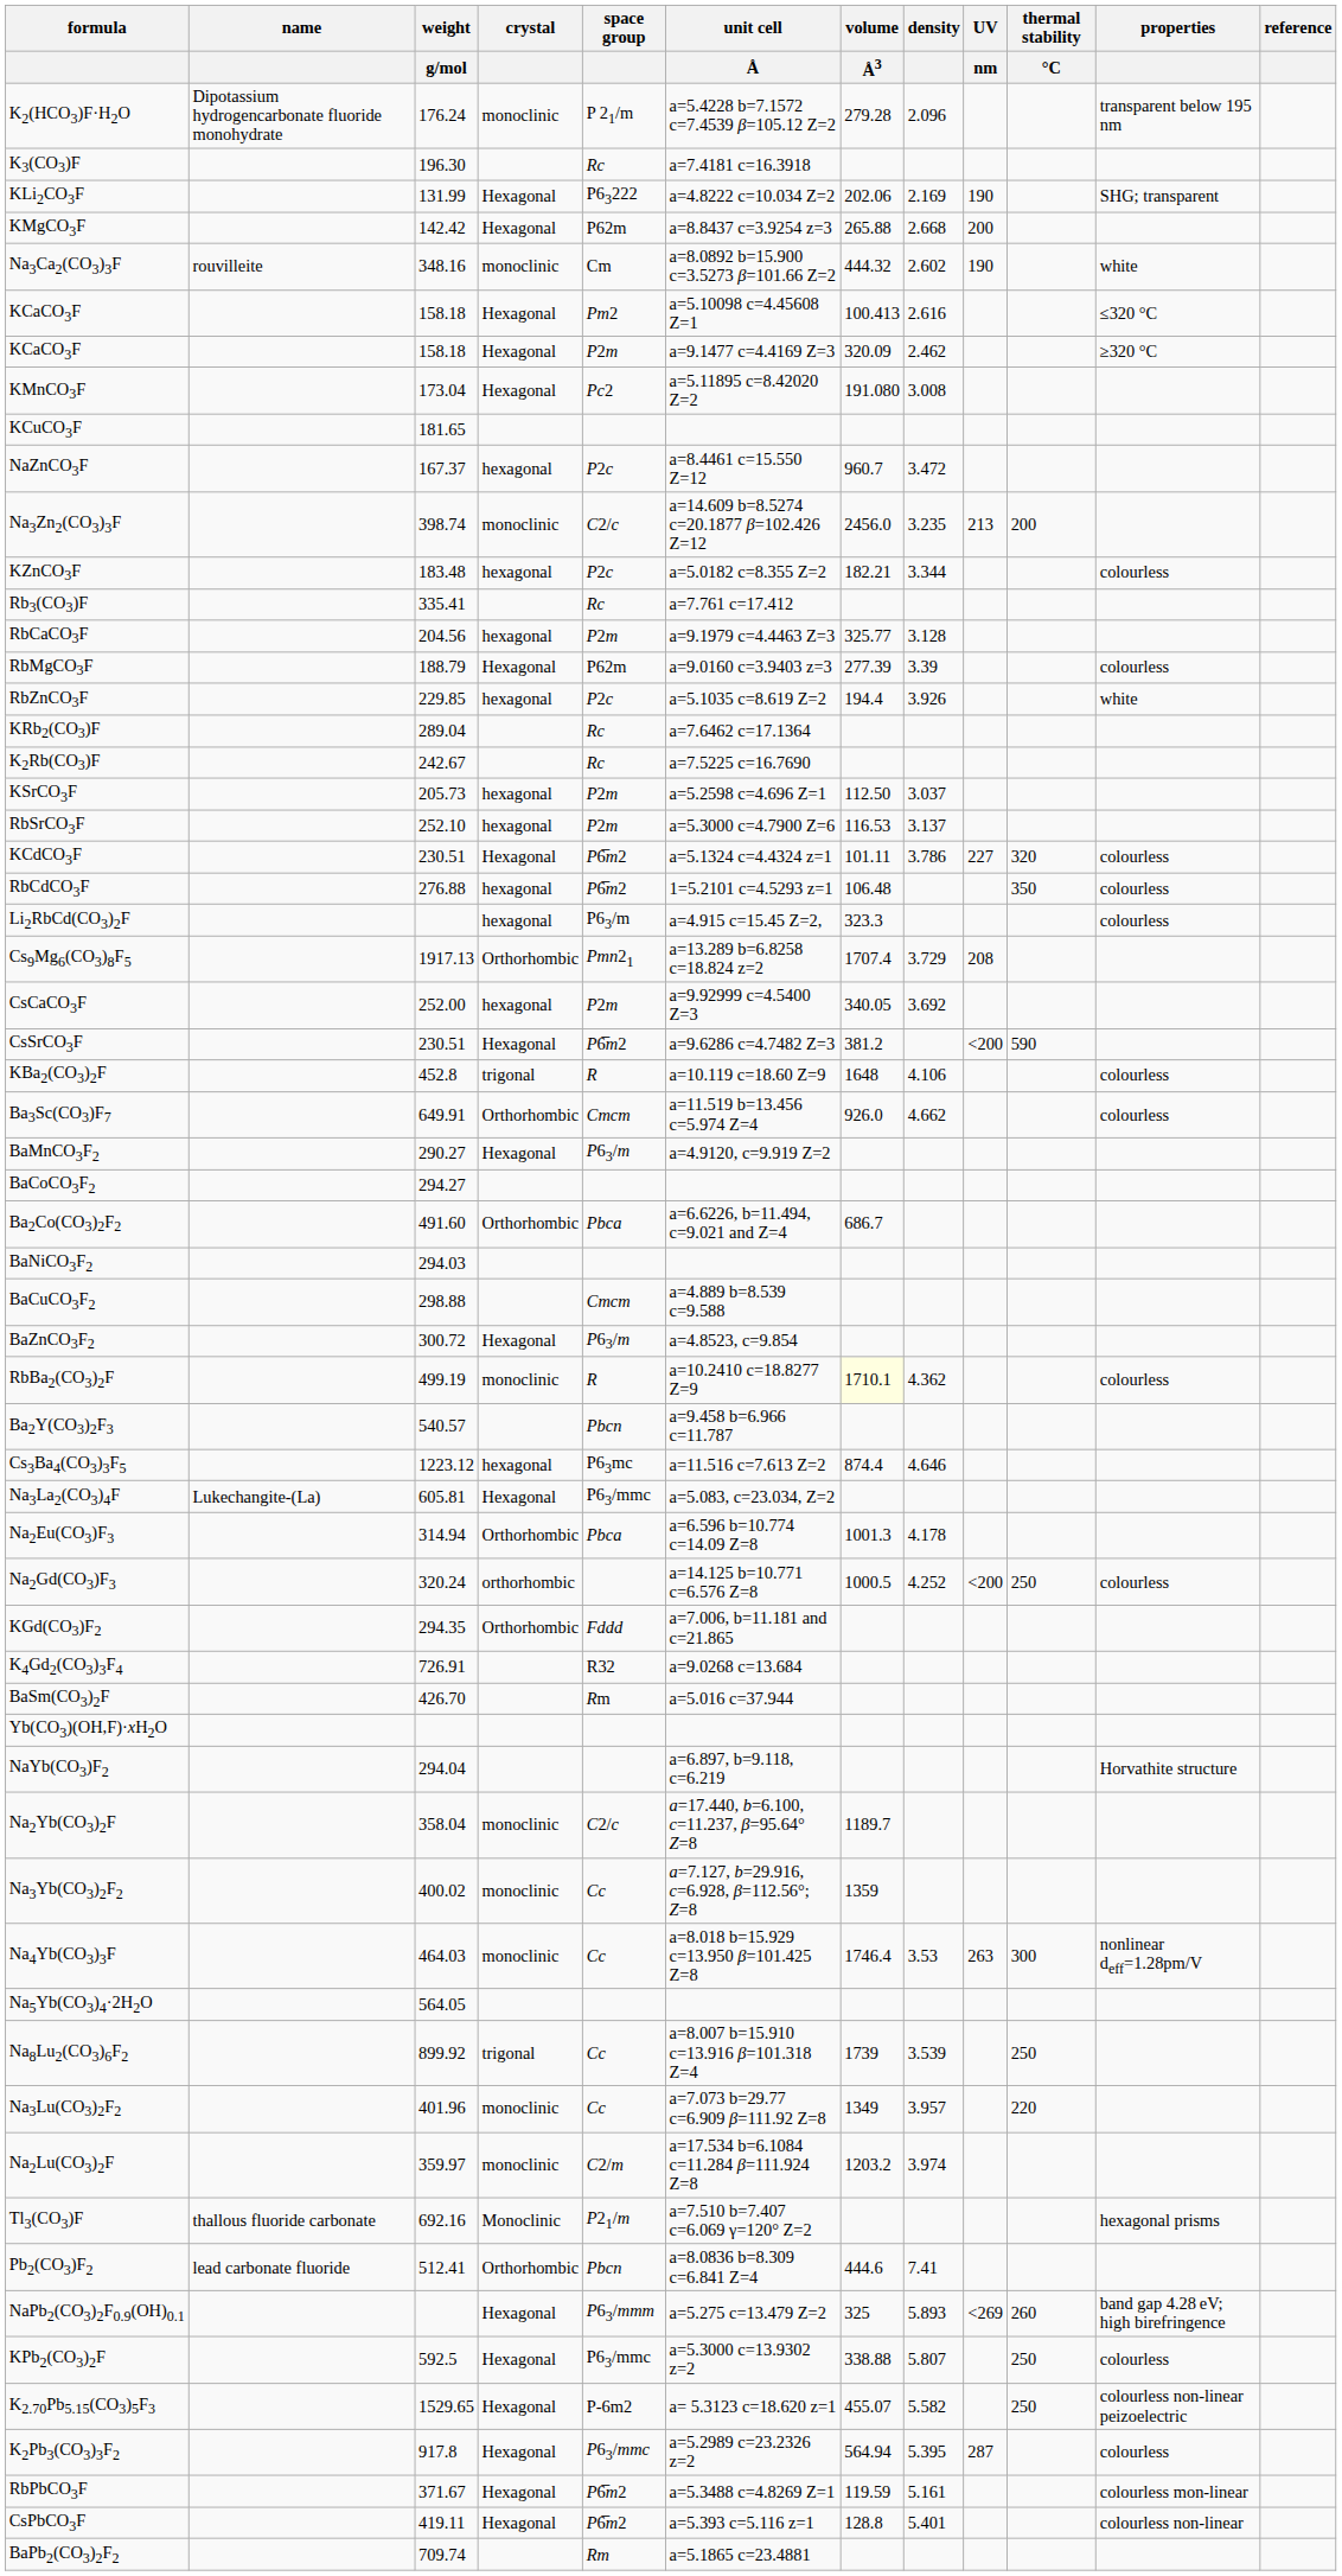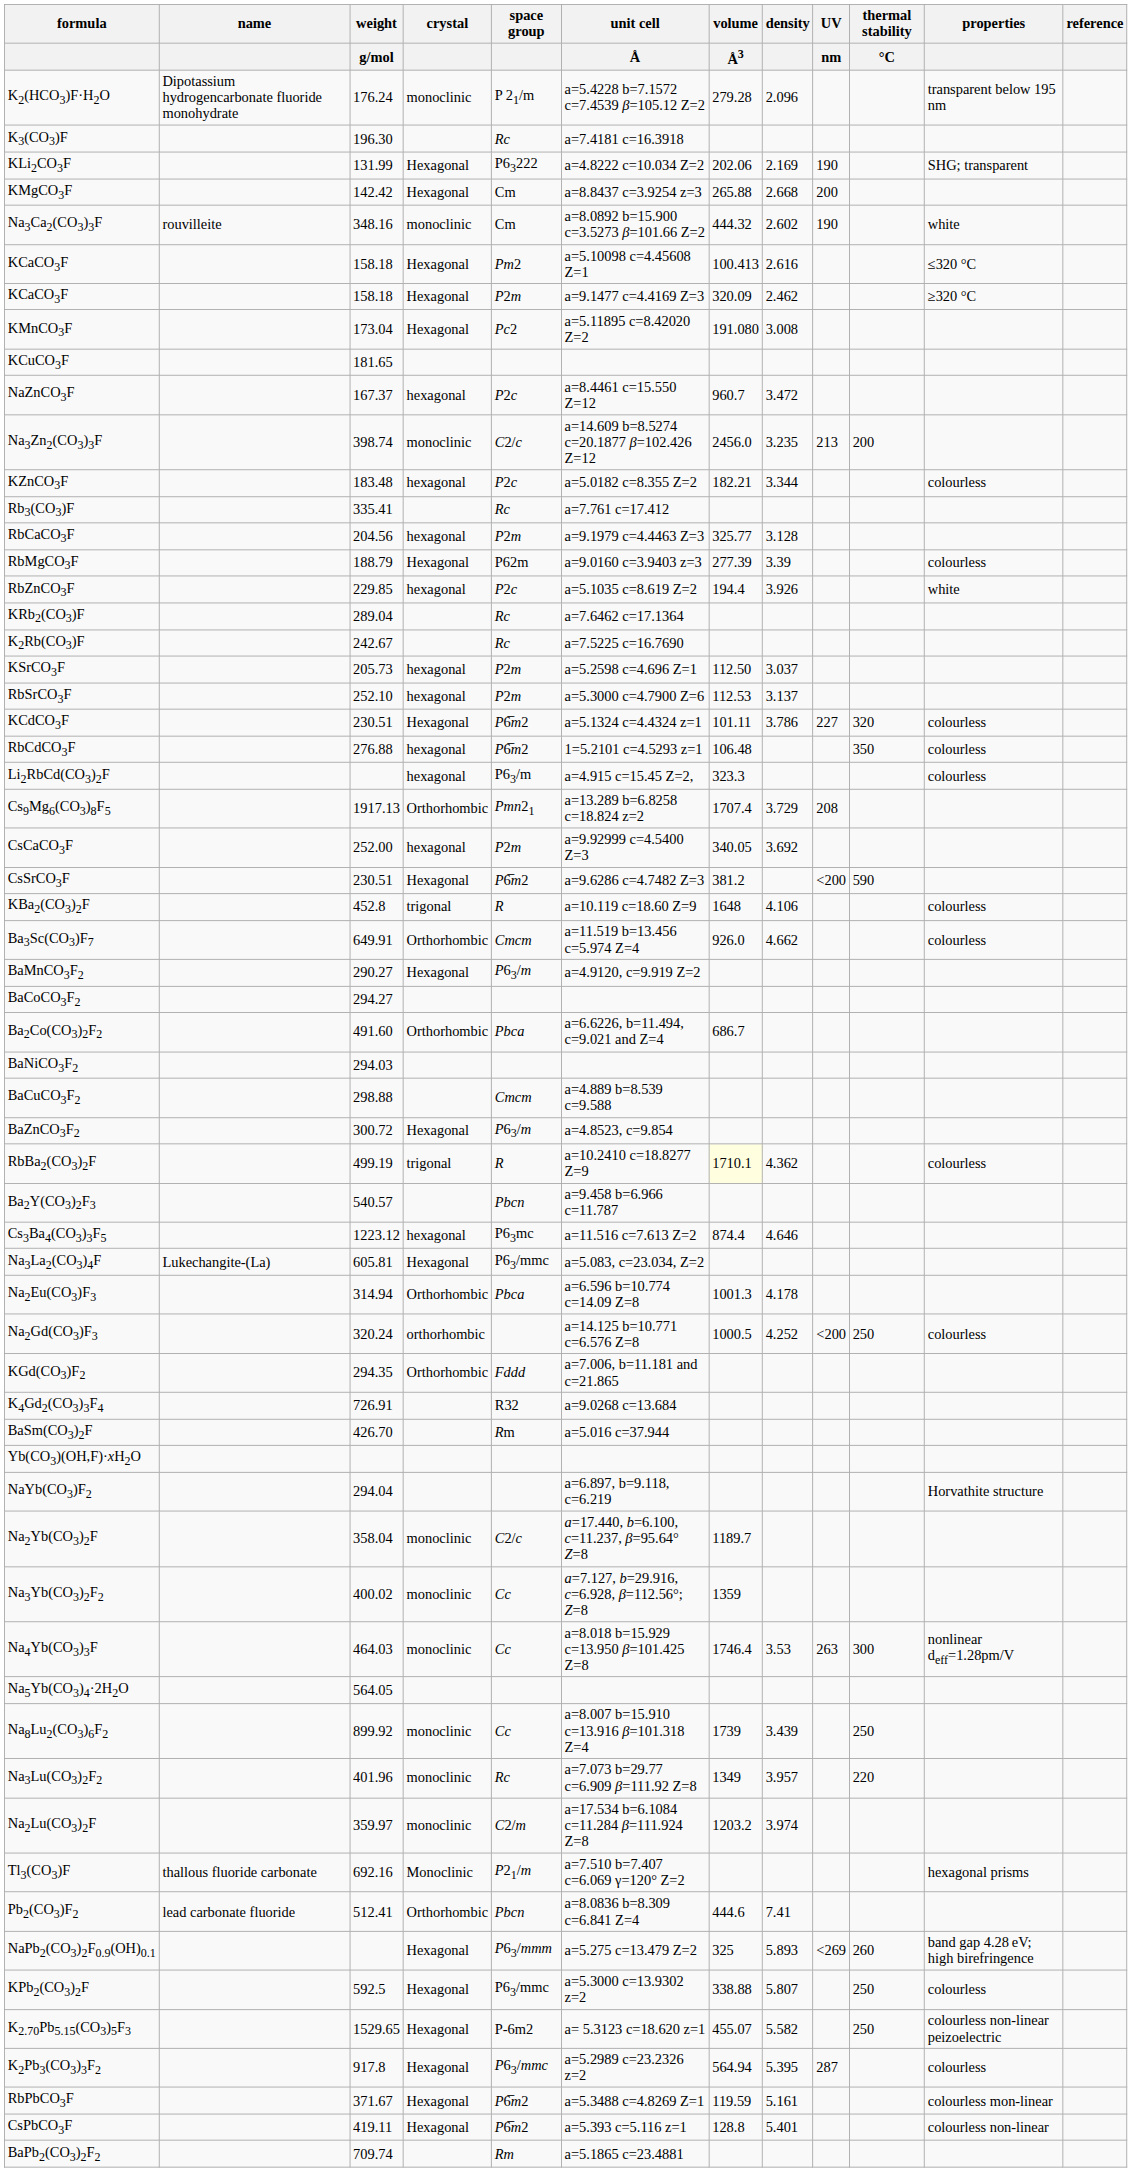KMgCO3F | space group: P62m -> Cm
RbSrCO3F | volume / Å3: 116.53 -> 112.53
RbBa2(CO3)2F | crystal: monoclinic -> trigonal
Na8Lu2(CO3)6F2 | crystal: trigonal -> monoclinic
Na8Lu2(CO3)6F2 | density: 3.539 -> 3.439
Na3Lu(CO3)2F2 | space group: Cc -> Rc
